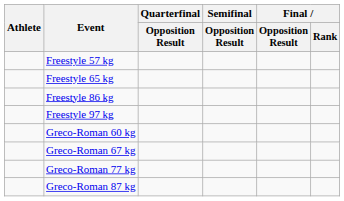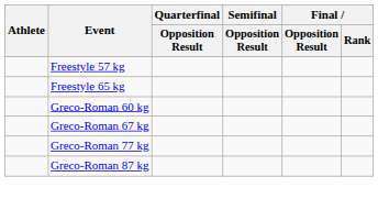- row: Freestyle 86 kg
- row: Freestyle 97 kg
